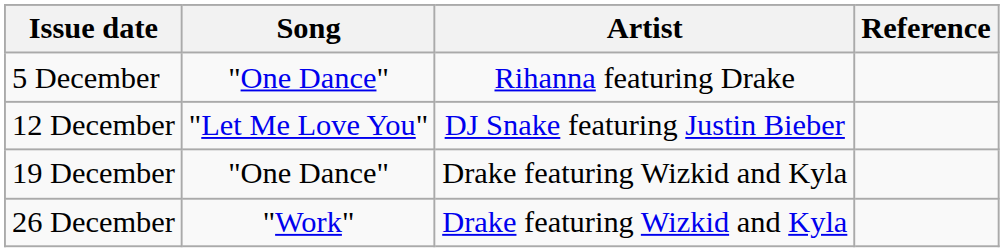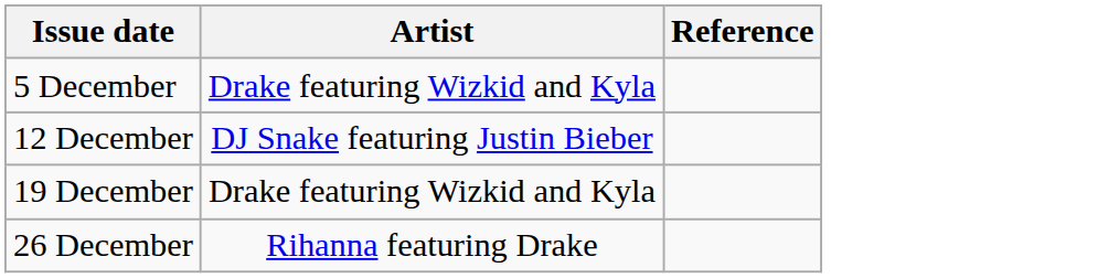- column: Song | "One Dance" | "Let Me Love You" | "One Dance" | "Work"
5 December | Artist: Rihanna featuring Drake -> Drake featuring Wizkid and Kyla
26 December | Artist: Drake featuring Wizkid and Kyla -> Rihanna featuring Drake
